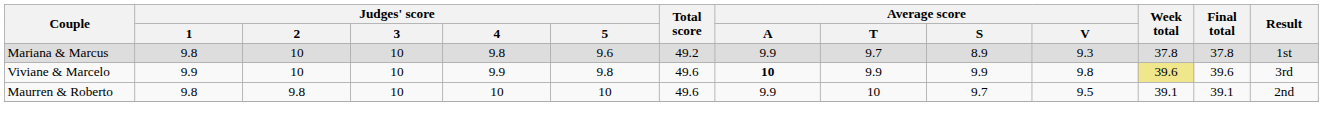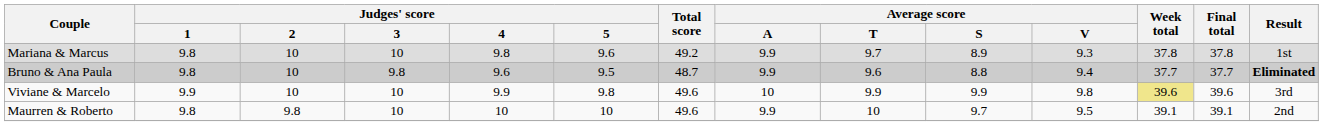+ row: Bruno & Ana Paula | 9.8 | 10 | 9.8 | 9.6 | 9.5 | 48.7 | 9.9 | 9.6 | 8.8 | 9.4 | 37.7 | 37.7 | Eliminated
Viviane & Marcelo | Average score / A: bold -> normal
